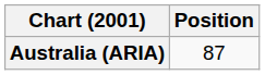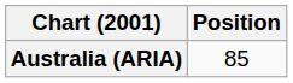Australia (ARIA) | Position: 87 -> 85
